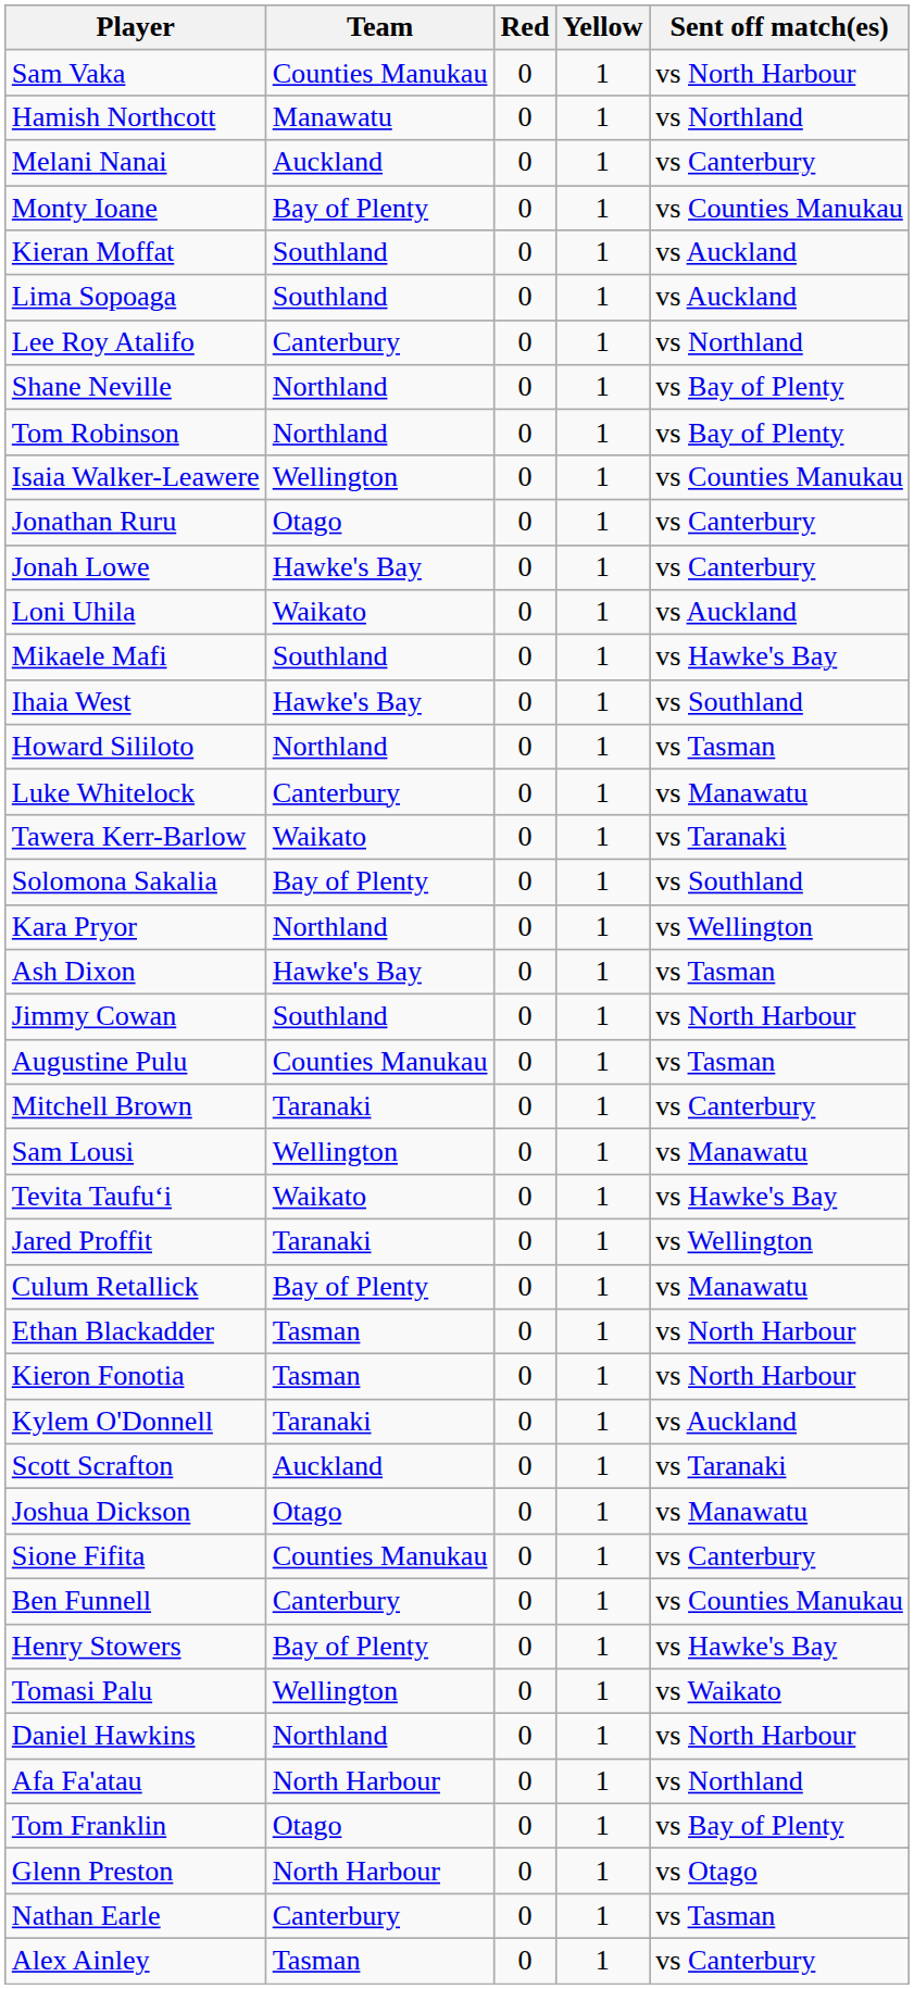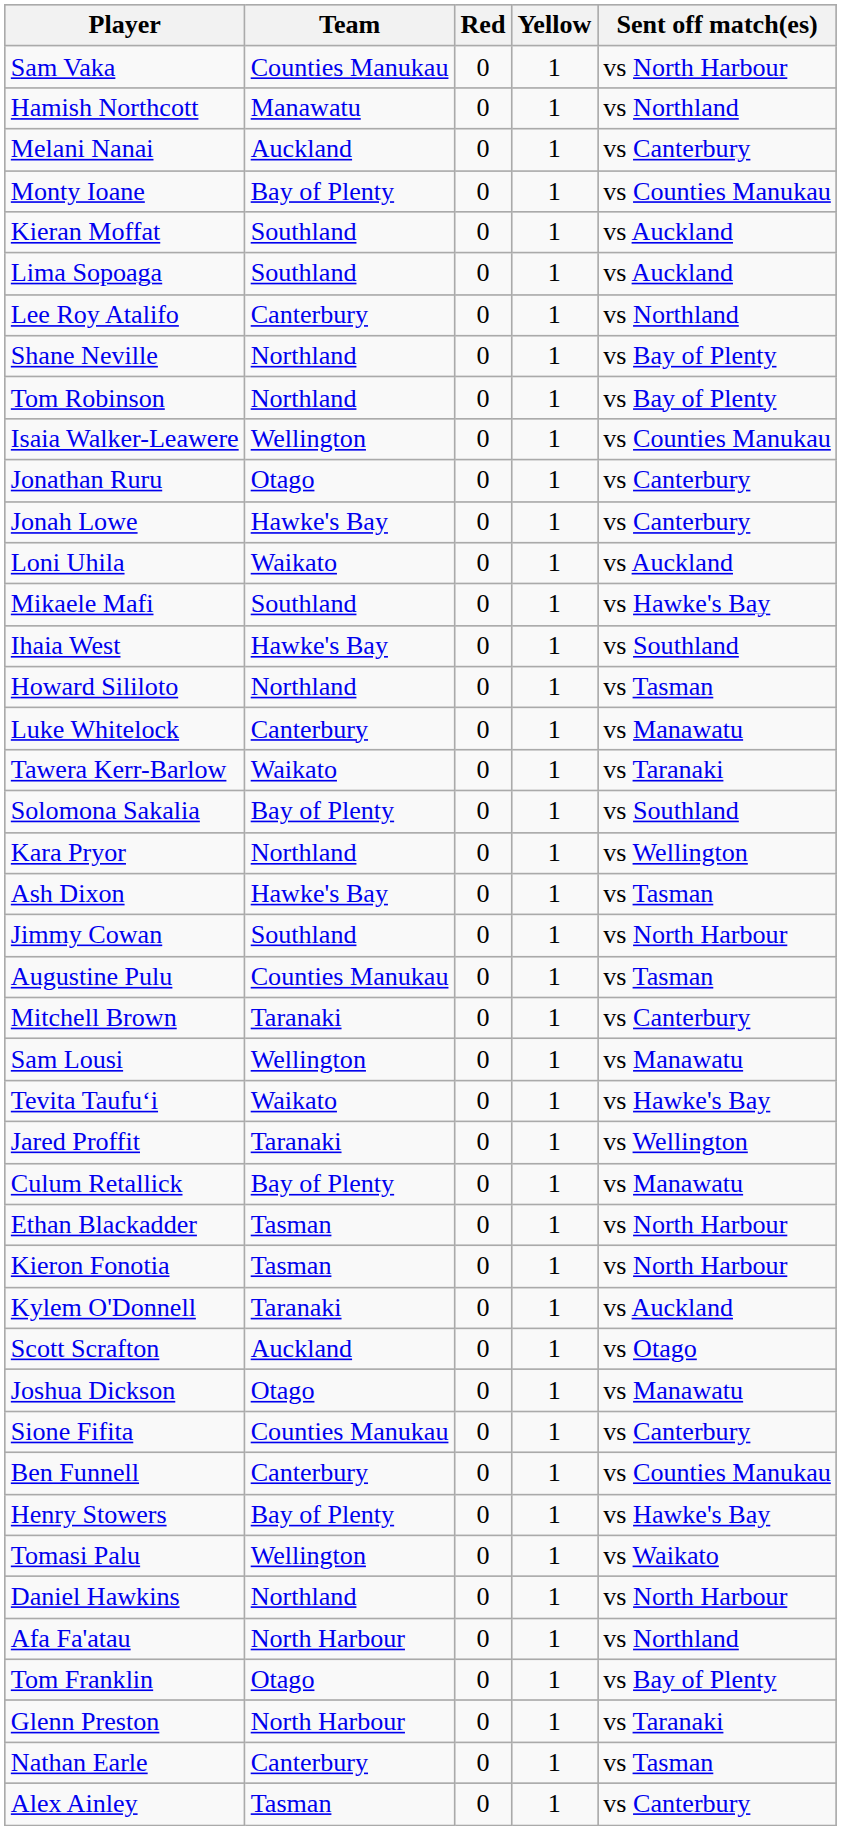Scott Scrafton | Sent off match(es): vs Taranaki -> vs Otago
Glenn Preston | Sent off match(es): vs Otago -> vs Taranaki
